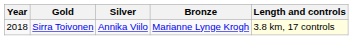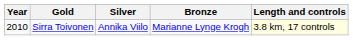Sirra Toivonen | Year: 2018 -> 2010
